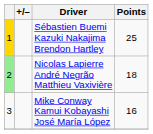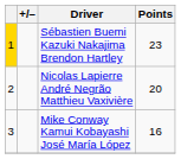Sébastien Buemi Kazuki Nakajima Brendon Hartley | Points: 25 -> 23
Nicolas Lapierre André Negrão Matthieu Vaxivière | column 1: lightgreen background -> no background
Nicolas Lapierre André Negrão Matthieu Vaxivière | Points: 18 -> 20
